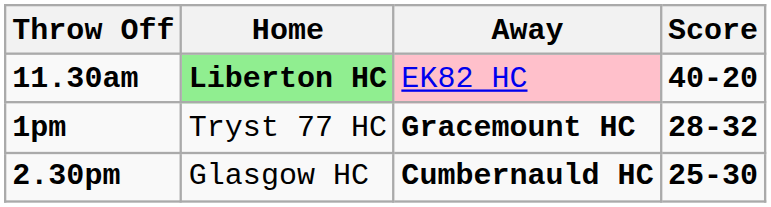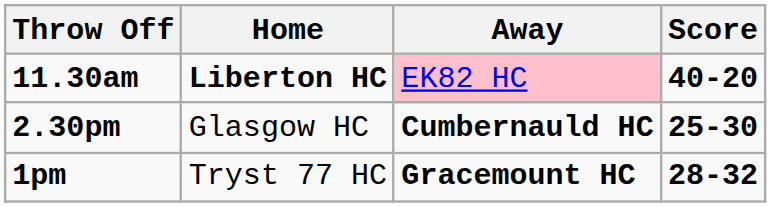11.30am | Home: lightgreen background -> no background
rows swapped: 1pm <-> 2.30pm
